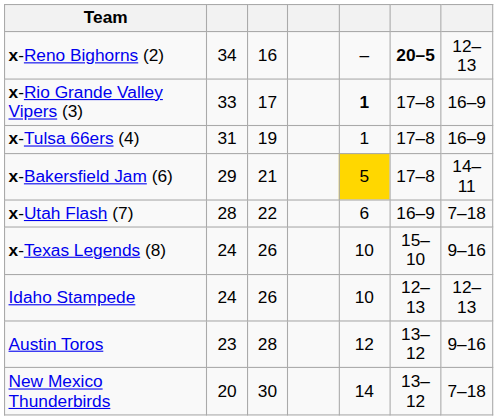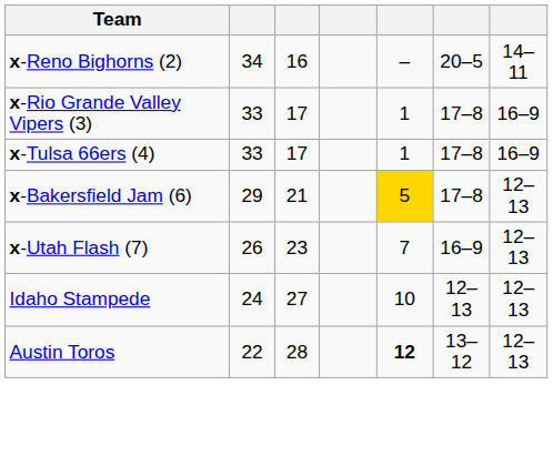x-Reno Bighorns (2) | column 6: bold -> normal
x-Reno Bighorns (2) | column 7: 12–13 -> 14–11
x-Rio Grande Valley Vipers (3) | column 5: bold -> normal
x-Tulsa 66ers (4) | column 2: 31 -> 33
x-Tulsa 66ers (4) | column 3: 19 -> 17
x-Bakersfield Jam (6) | column 7: 14–11 -> 12–13
x-Utah Flash (7) | column 2: 28 -> 26
x-Utah Flash (7) | column 3: 22 -> 23
x-Utah Flash (7) | column 5: 6 -> 7
x-Utah Flash (7) | column 7: 7–18 -> 12–13
- row: x-Texas Legends (8) | 24 | 26 | 10 | 15–10 | 9–16
Idaho Stampede | column 3: 26 -> 27
Austin Toros | column 2: 23 -> 22
Austin Toros | column 5: normal -> bold
Austin Toros | column 7: 9–16 -> 12–13
- row: New Mexico Thunderbirds | 20 | 30 | 14 | 13–12 | 7–18
